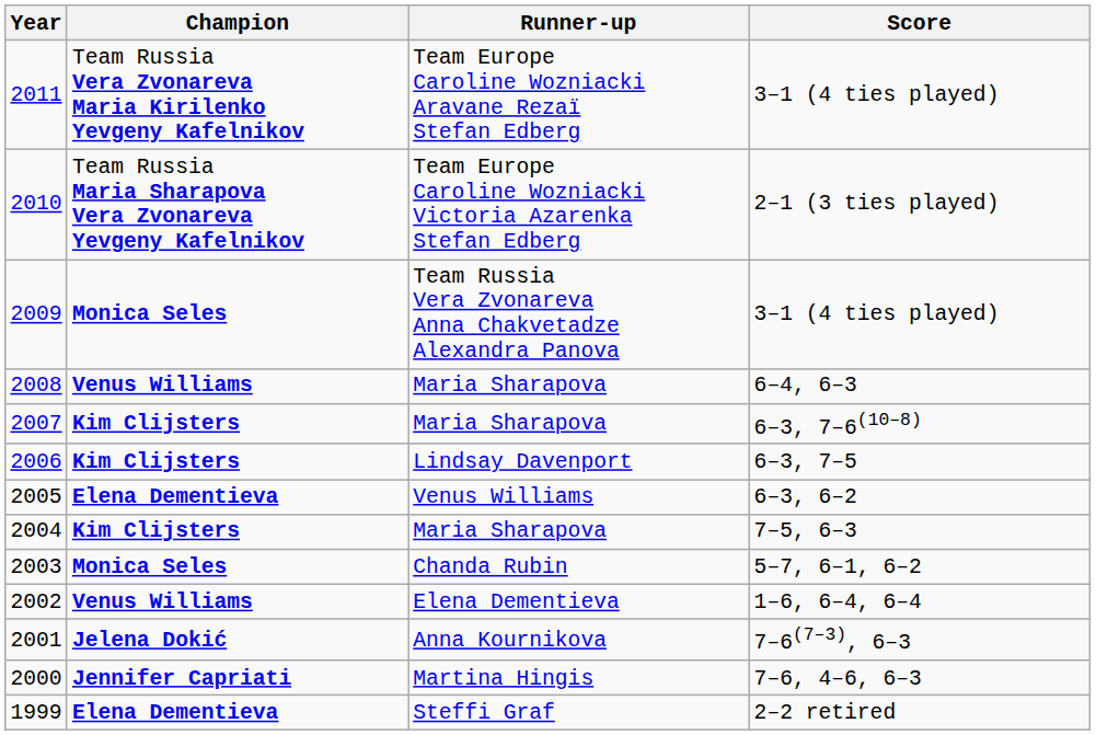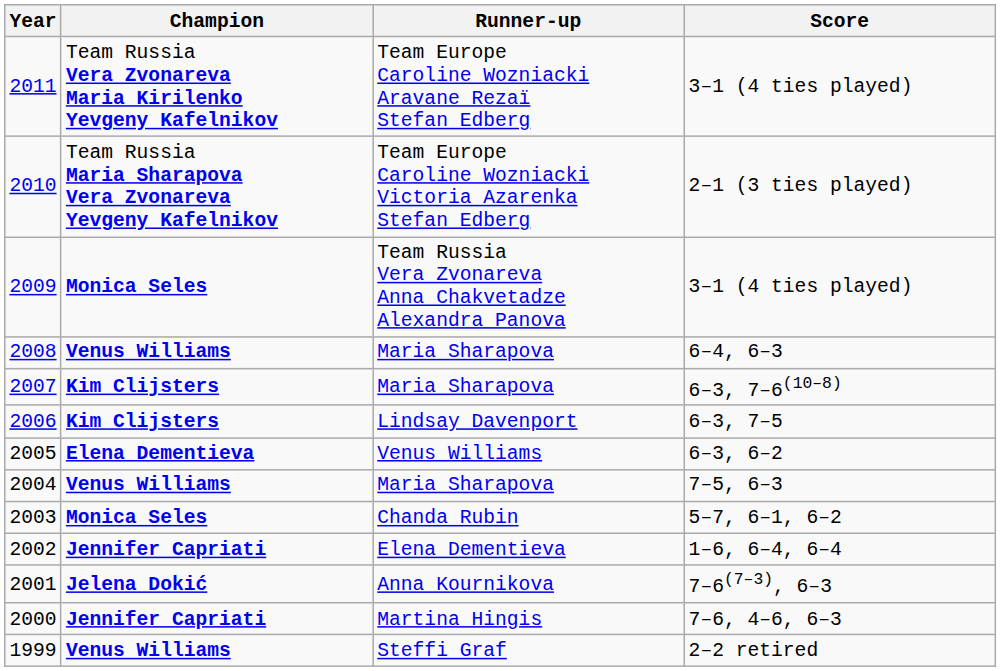2004 | Champion: Kim Clijsters -> Venus Williams
2002 | Champion: Venus Williams -> Jennifer Capriati
1999 | Champion: Elena Dementieva -> Venus Williams
